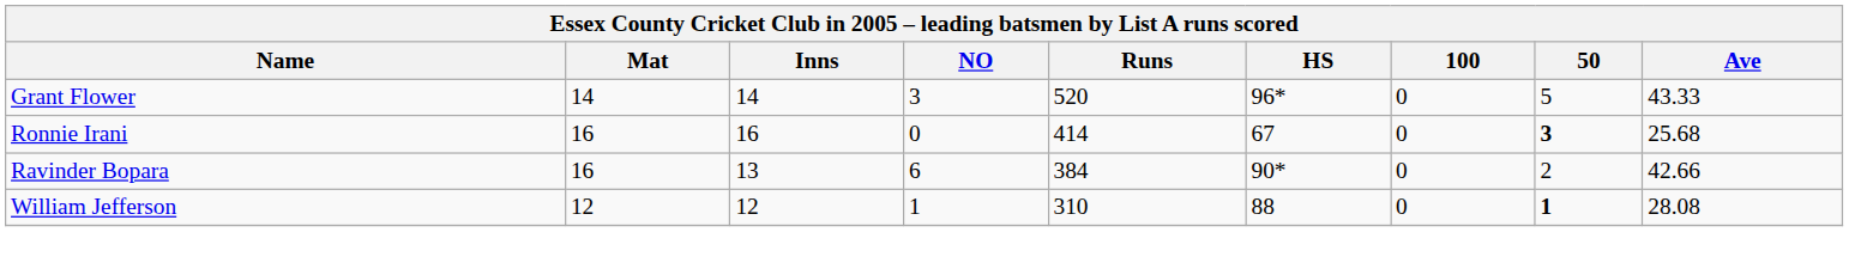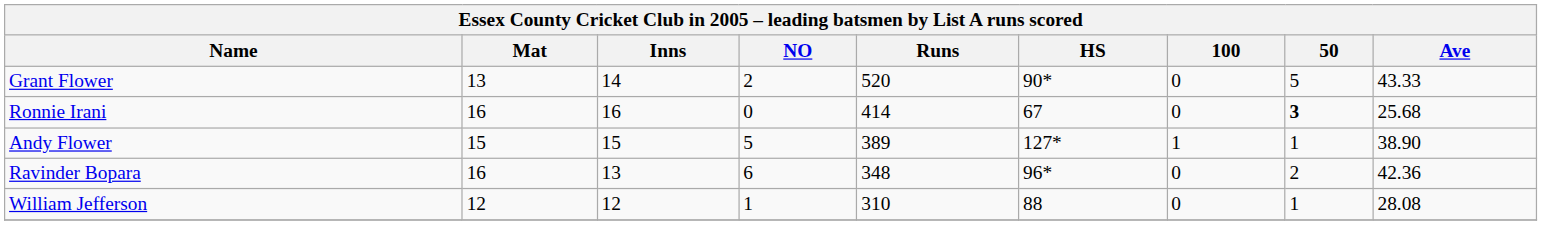Grant Flower | Mat: 14 -> 13
Grant Flower | NO: 3 -> 2
Grant Flower | HS: 96* -> 90*
+ row: Andy Flower | 15 | 15 | 5 | 389 | 127* | 1 | 1 | 38.90
Ravinder Bopara | Runs: 384 -> 348
Ravinder Bopara | HS: 90* -> 96*
Ravinder Bopara | Ave: 42.66 -> 42.36
William Jefferson | 50: bold -> normal
